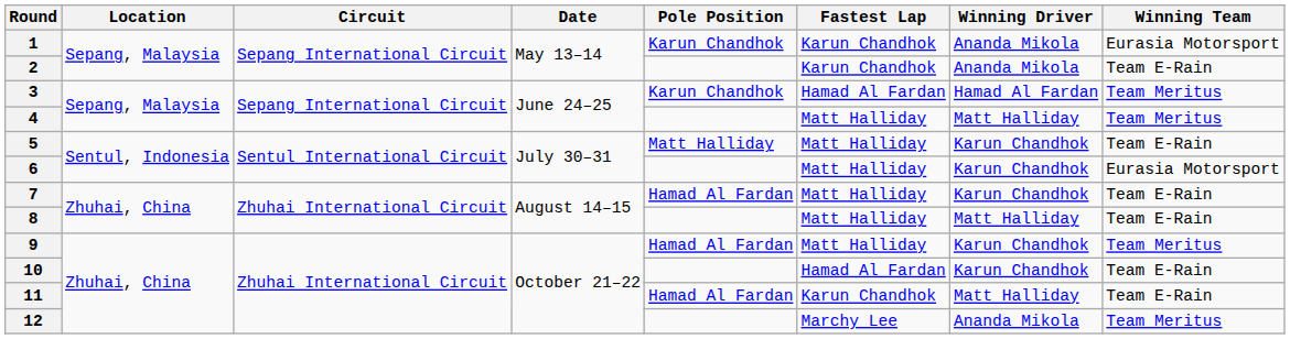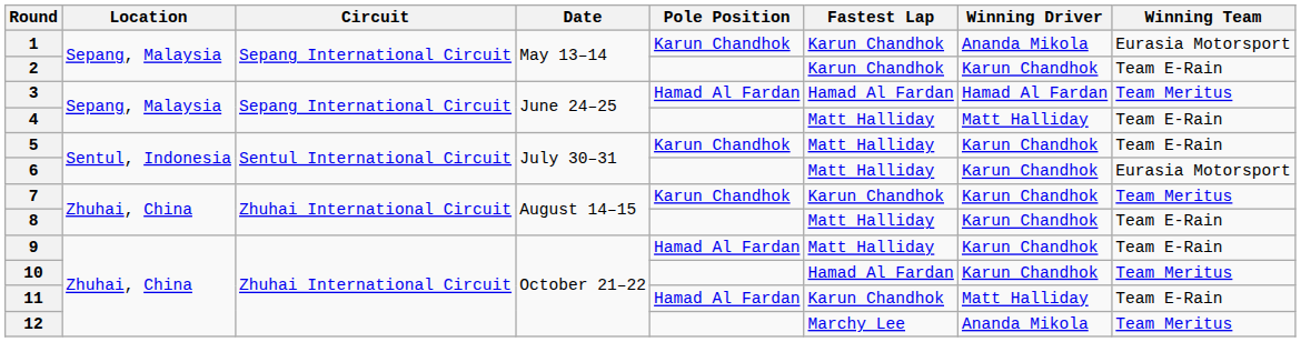2 | Winning Driver: Ananda Mikola -> Karun Chandhok
3 | Pole Position: Karun Chandhok -> Hamad Al Fardan
4 | Winning Team: Team Meritus -> Team E-Rain
5 | Pole Position: Matt Halliday -> Karun Chandhok
7 | Pole Position: Hamad Al Fardan -> Karun Chandhok
7 | Fastest Lap: Matt Halliday -> Karun Chandhok
7 | Winning Team: Team E-Rain -> Team Meritus
8 | Winning Driver: Matt Halliday -> Karun Chandhok
9 | Winning Team: Team Meritus -> Team E-Rain
10 | Winning Team: Team E-Rain -> Team Meritus
